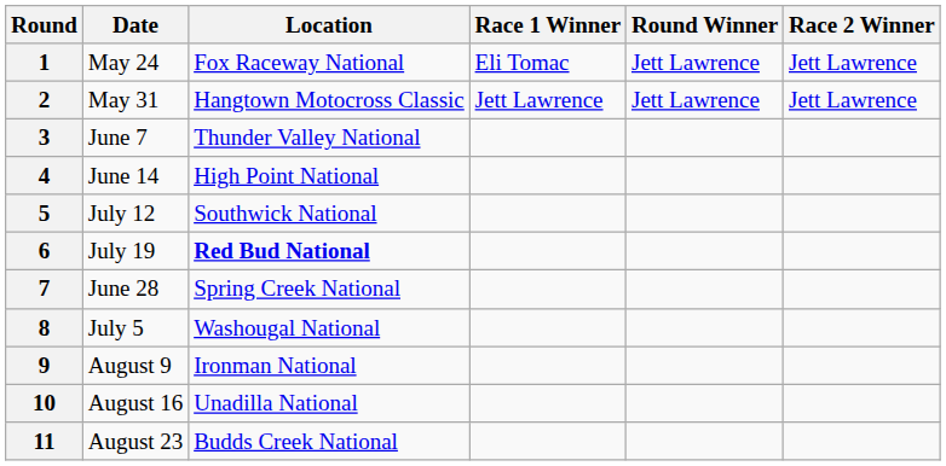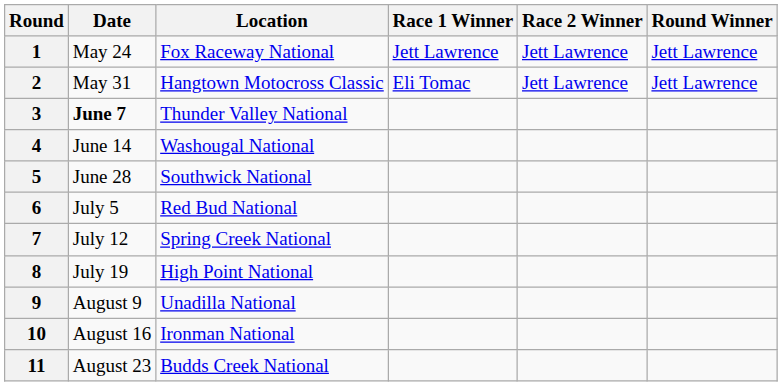columns swapped: Race 2 Winner <-> Round Winner
1 | Race 1 Winner: Eli Tomac -> Jett Lawrence
2 | Race 1 Winner: Jett Lawrence -> Eli Tomac
3 | Date: normal -> bold
4 | Location: High Point National -> Washougal National
5 | Date: July 12 -> June 28
6 | Date: July 19 -> July 5
6 | Location: bold -> normal
7 | Date: June 28 -> July 12
8 | Date: July 5 -> July 19
8 | Location: Washougal National -> High Point National
9 | Location: Ironman National -> Unadilla National
10 | Location: Unadilla National -> Ironman National
